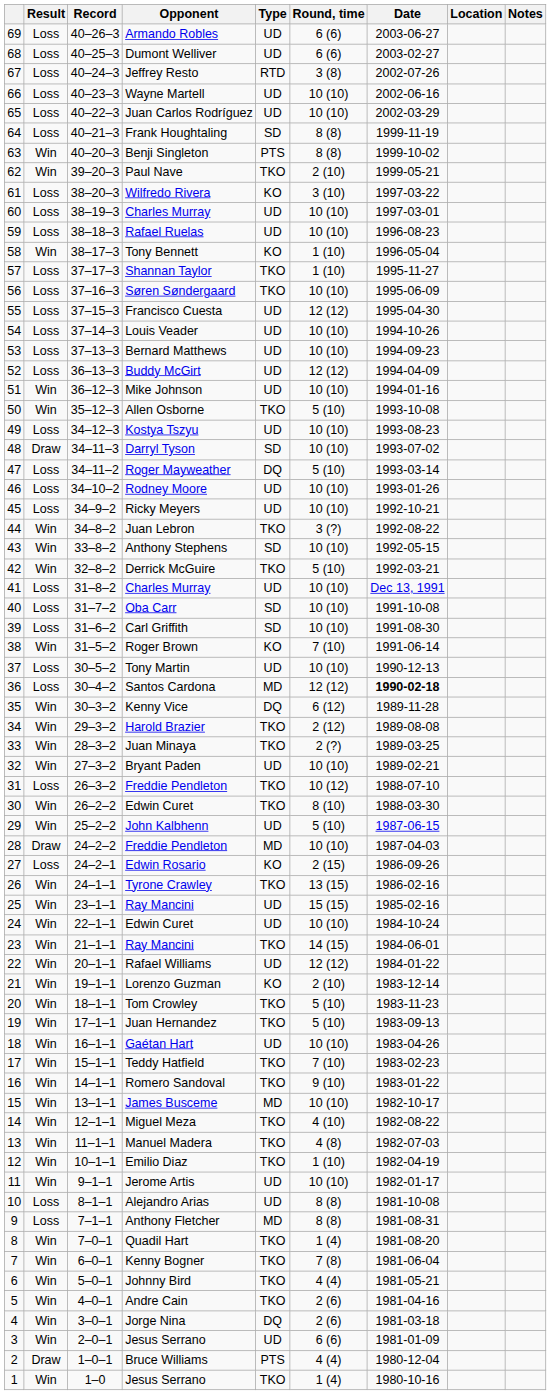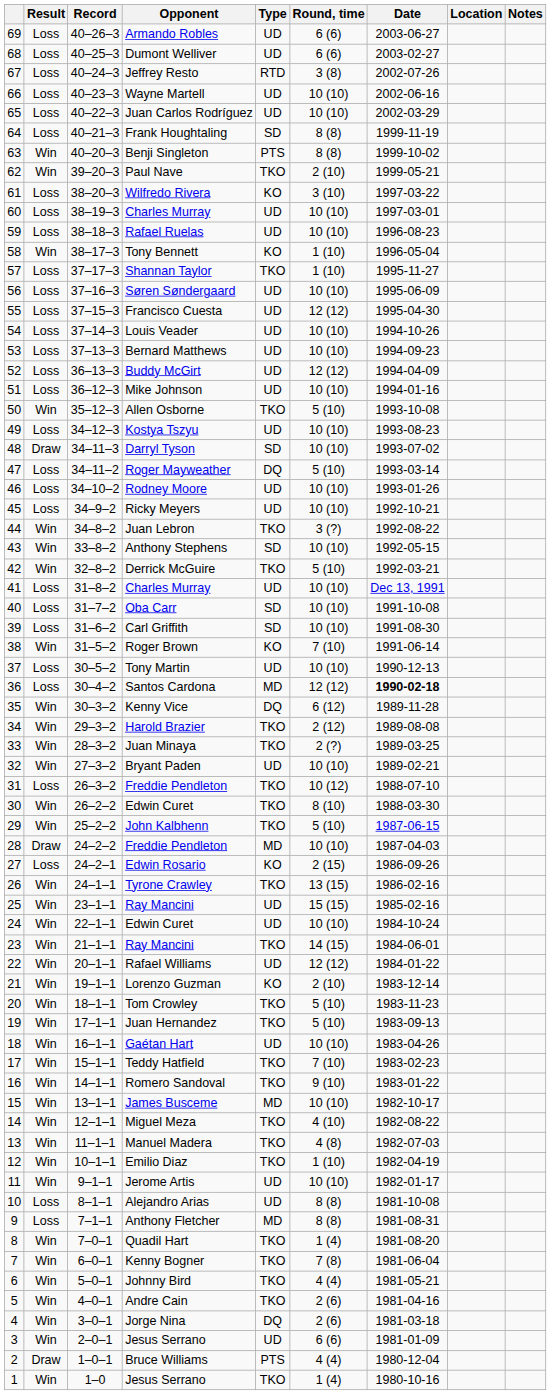Søren Søndergaard | Type: TKO -> UD
Mike Johnson | Result: Win -> Loss
John Kalbhenn | Type: UD -> TKO
